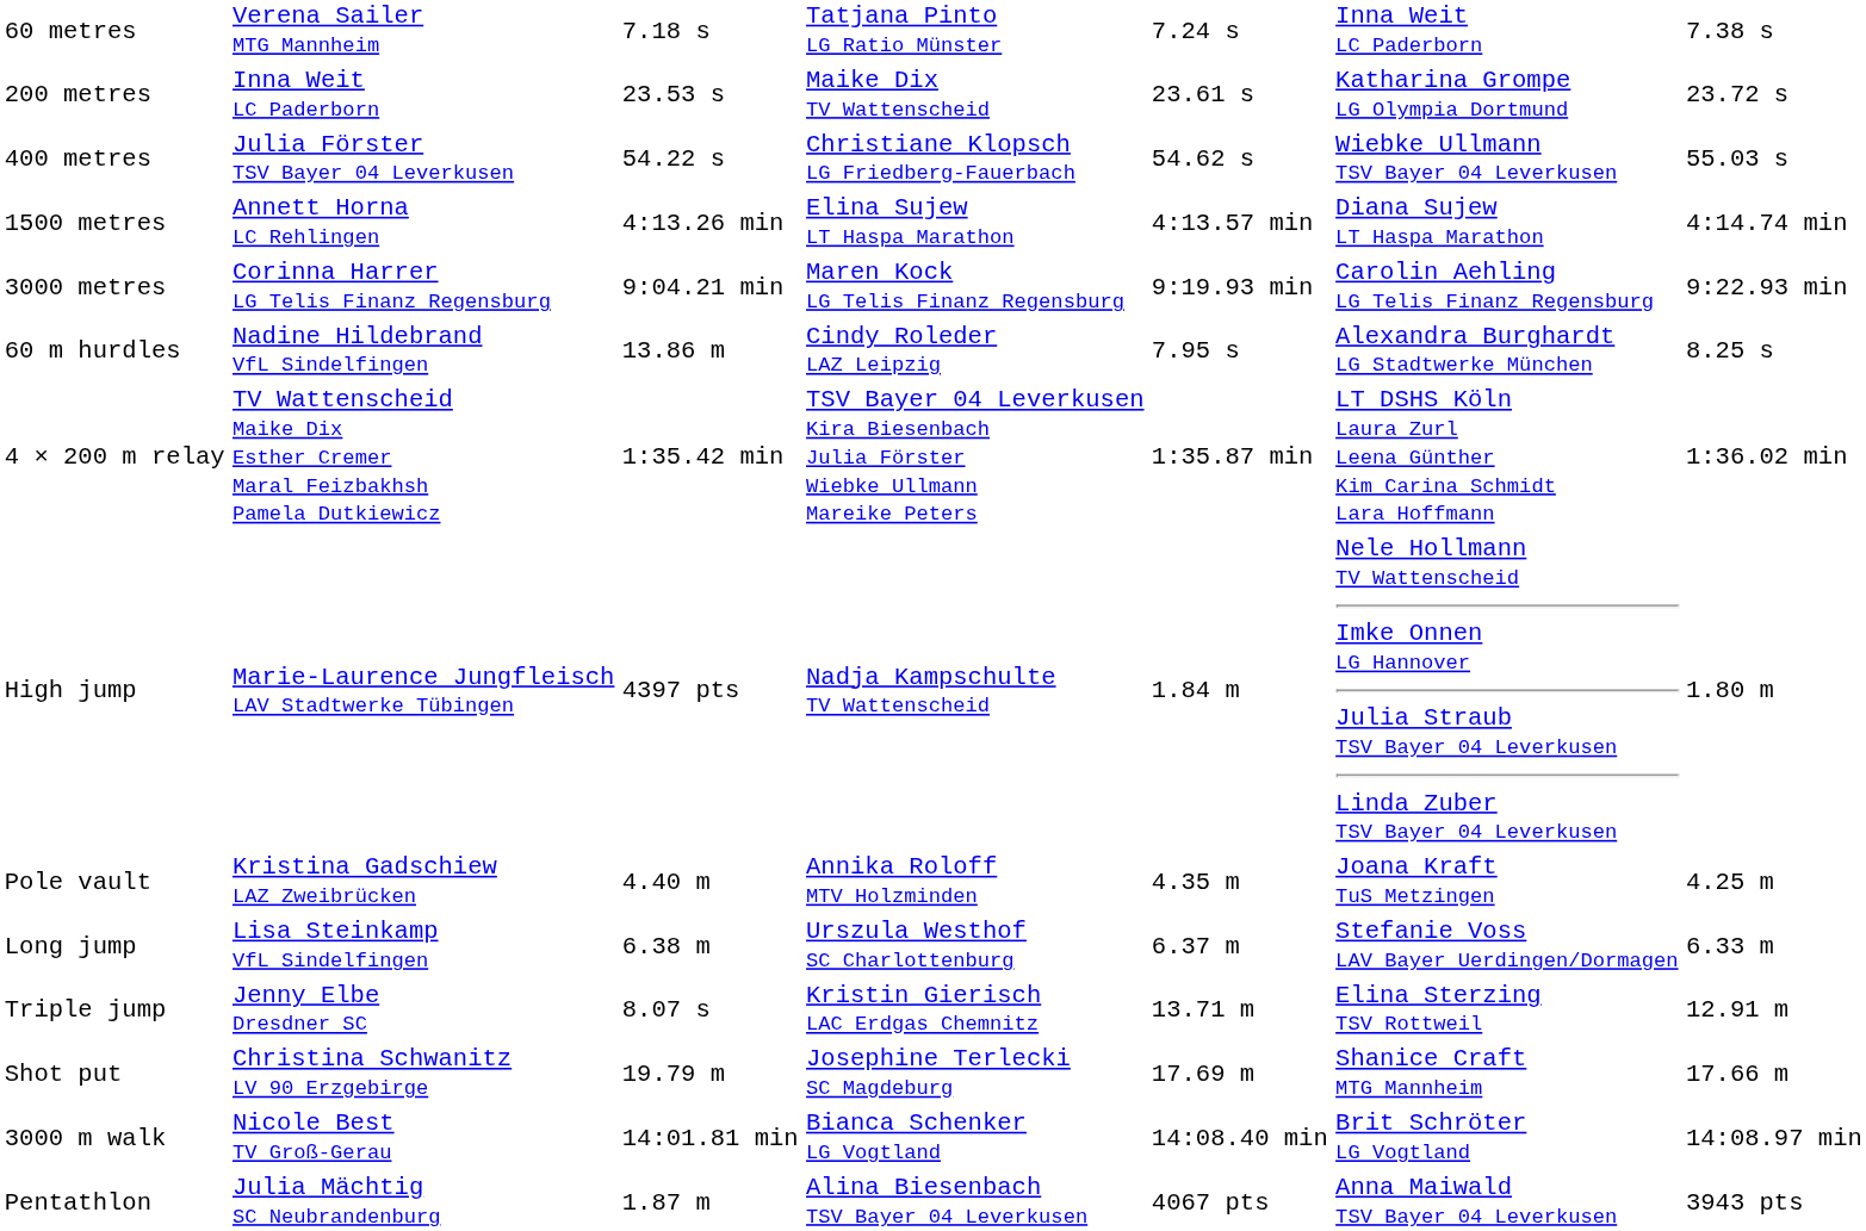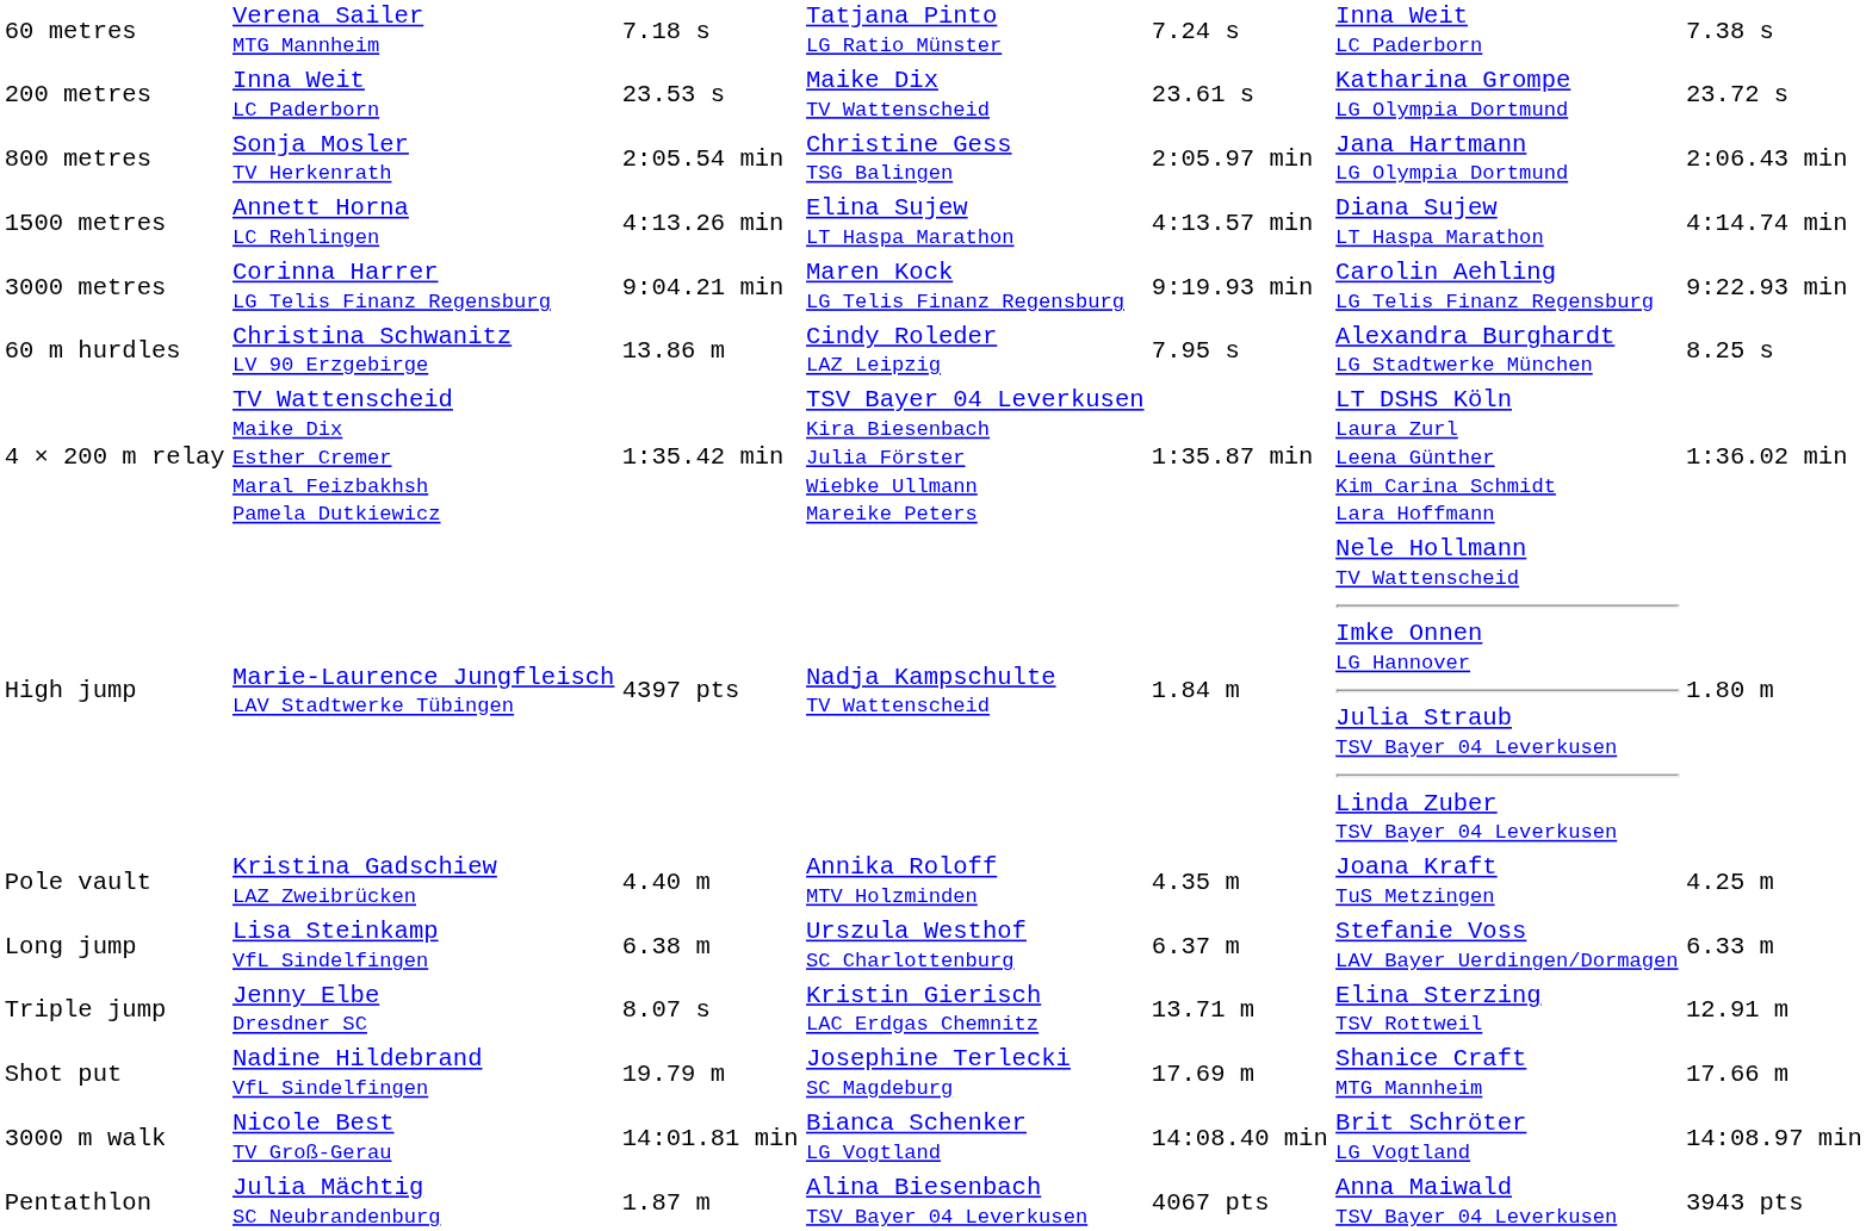- row: 400 metres | Julia Förster TSV Bayer 04 Leverkusen | 54.22 s | Christiane Klopsch LG Friedberg-Fauerbach | 54.62 s | Wiebke Ullmann TSV Bayer 04 Leverkusen | 55.03 s
+ row: 800 metres | Sonja Mosler TV Herkenrath | 2:05.54 min | Christine Gess TSG Balingen | 2:05.97 min | Jana Hartmann LG Olympia Dortmund | 2:06.43 min
60 m hurdles | column 2: Nadine Hildebrand VfL Sindelfingen -> Christina Schwanitz LV 90 Erzgebirge
Shot put | column 2: Christina Schwanitz LV 90 Erzgebirge -> Nadine Hildebrand VfL Sindelfingen
